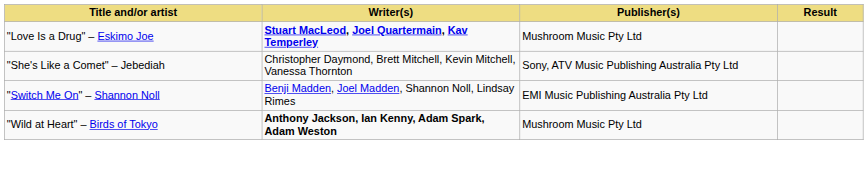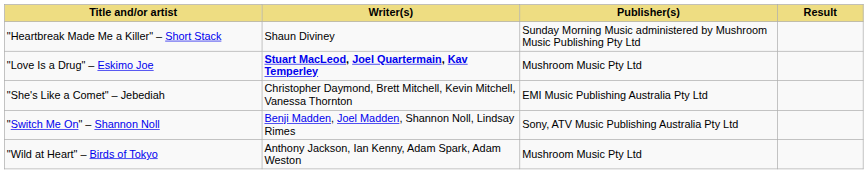+ row: "Heartbreak Made Me a Killer" – Short Stack | Shaun Diviney | Sunday Morning Music administered by Mushroom Music Publishing Pty Ltd
"She's Like a Comet" – Jebediah | Publisher(s): Sony, ATV Music Publishing Australia Pty Ltd -> EMI Music Publishing Australia Pty Ltd
"Switch Me On" – Shannon Noll | Publisher(s): EMI Music Publishing Australia Pty Ltd -> Sony, ATV Music Publishing Australia Pty Ltd
"Wild at Heart" – Birds of Tokyo | Writer(s): bold -> normal
